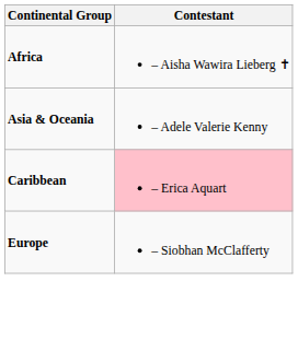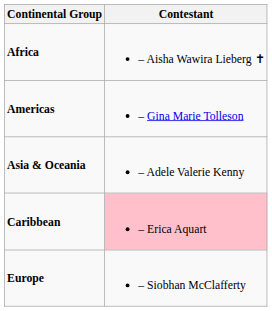+ row: Americas | – Gina Marie Tolleson
